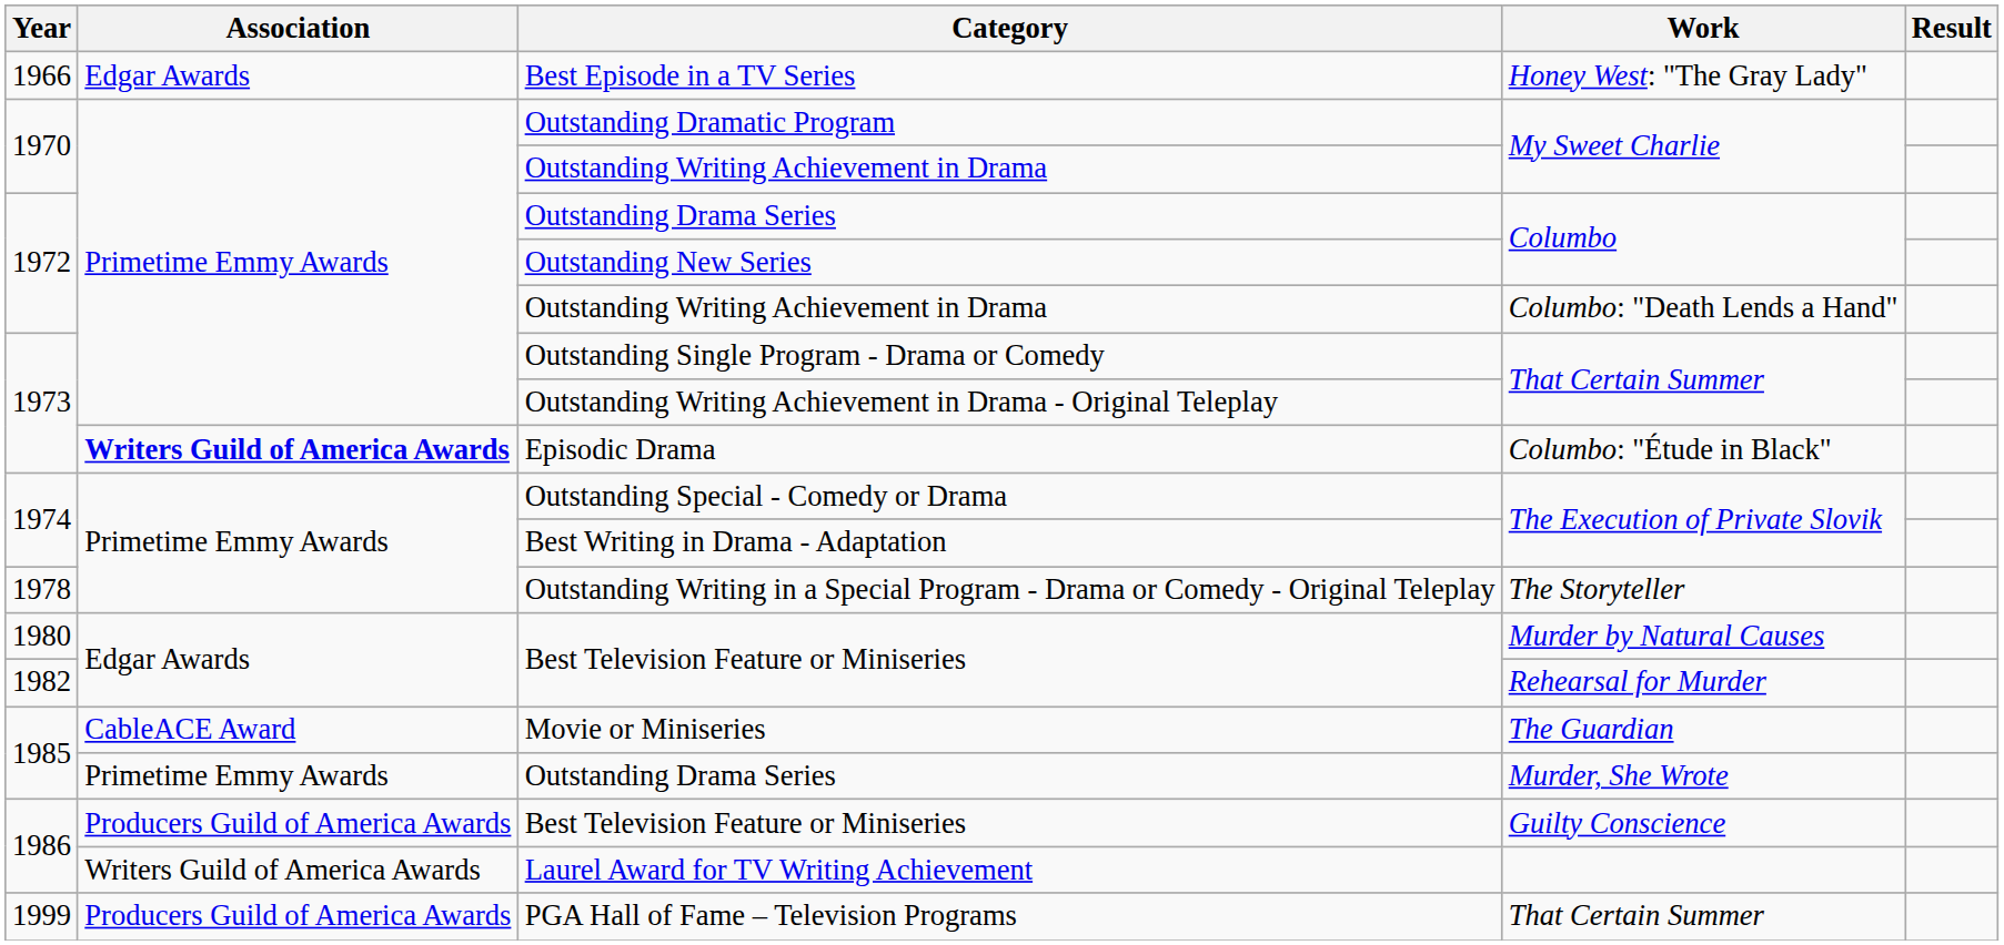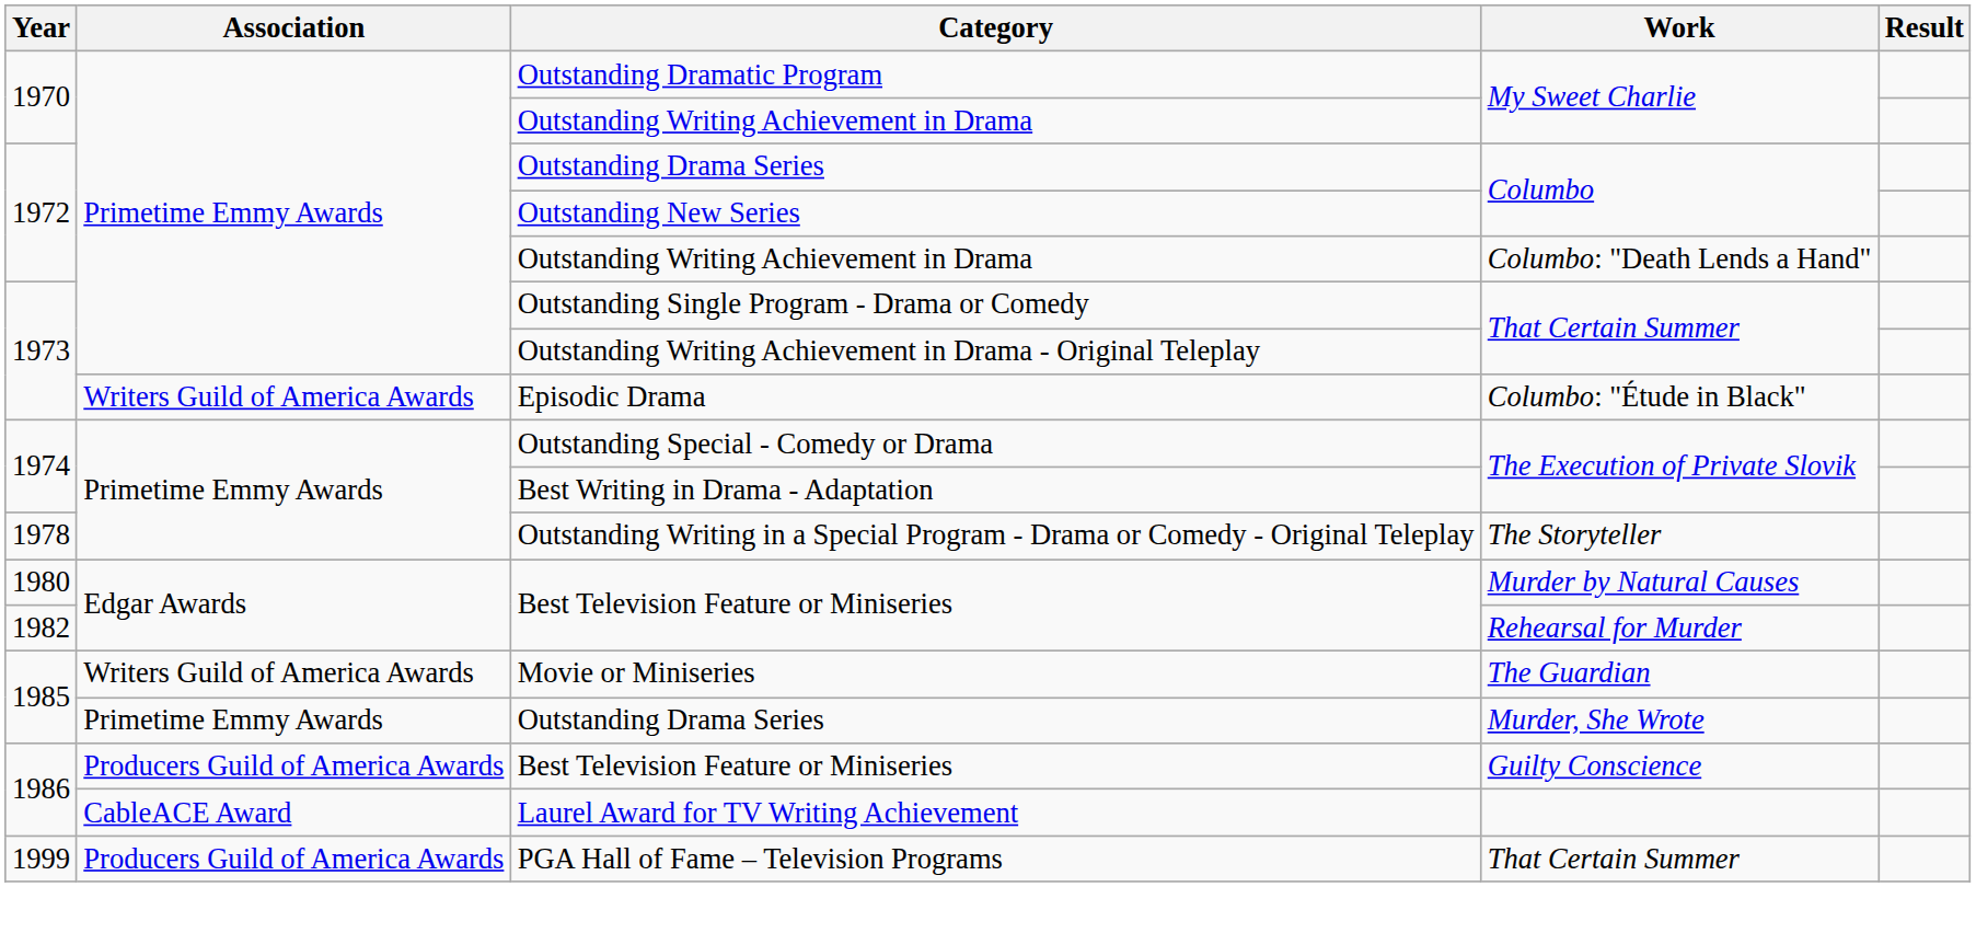- row: 1966 | Edgar Awards | Best Episode in a TV Series | Honey West: "The Gray Lady"
Episodic Drama | Association: bold -> normal
Movie or Miniseries | Association: CableACE Award -> Writers Guild of America Awards
Laurel Award for TV Writing Achievement | Association: Writers Guild of America Awards -> CableACE Award
